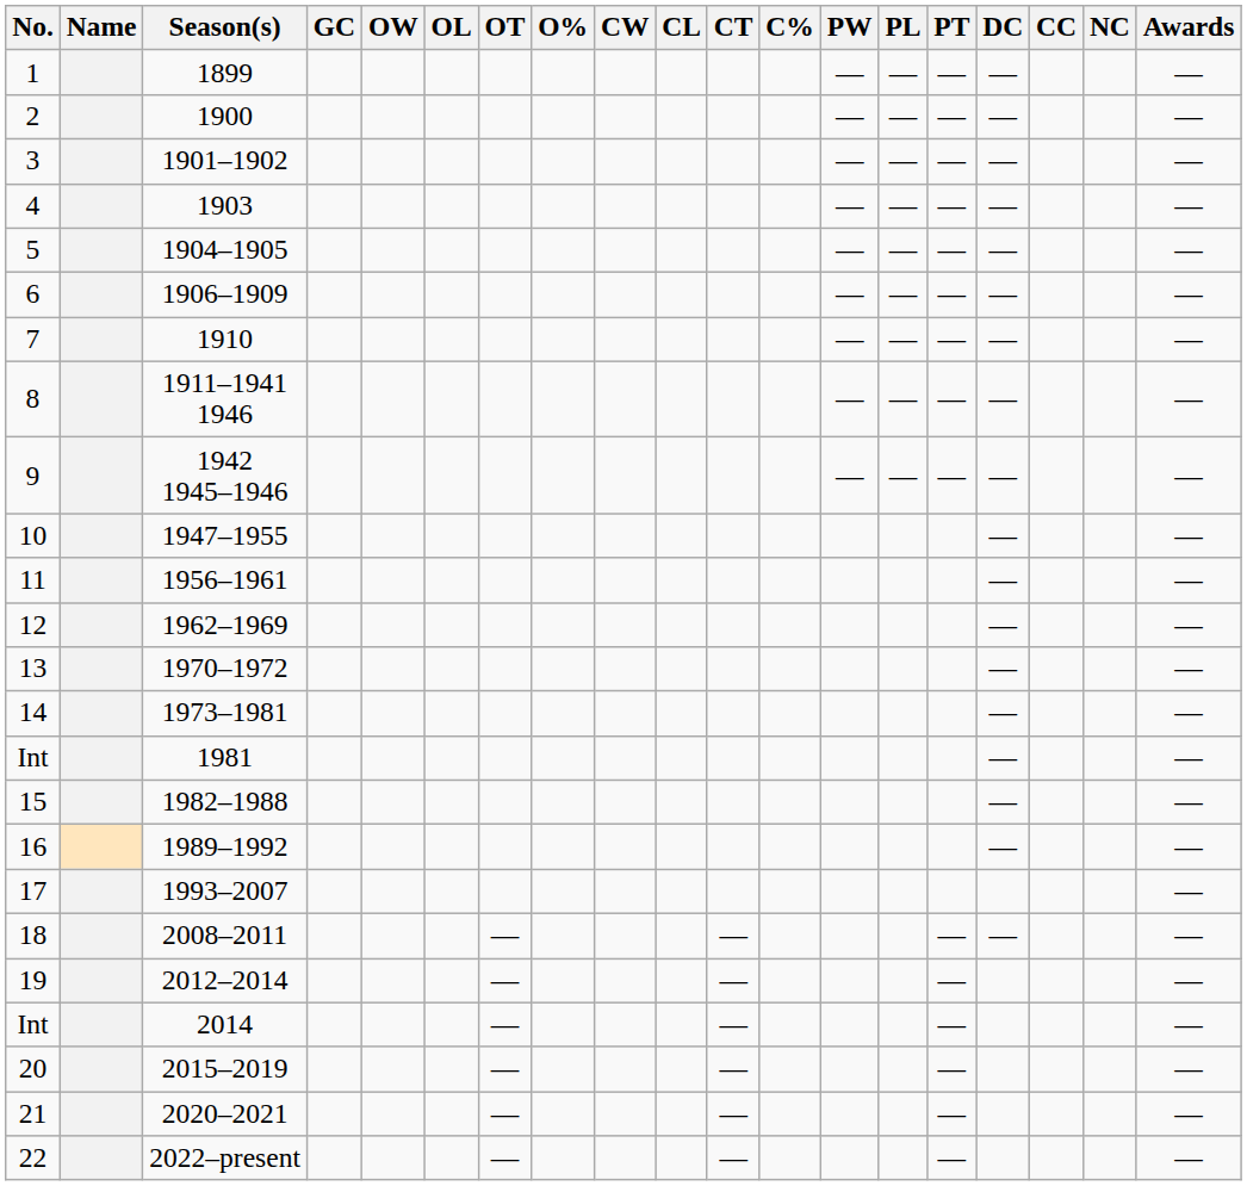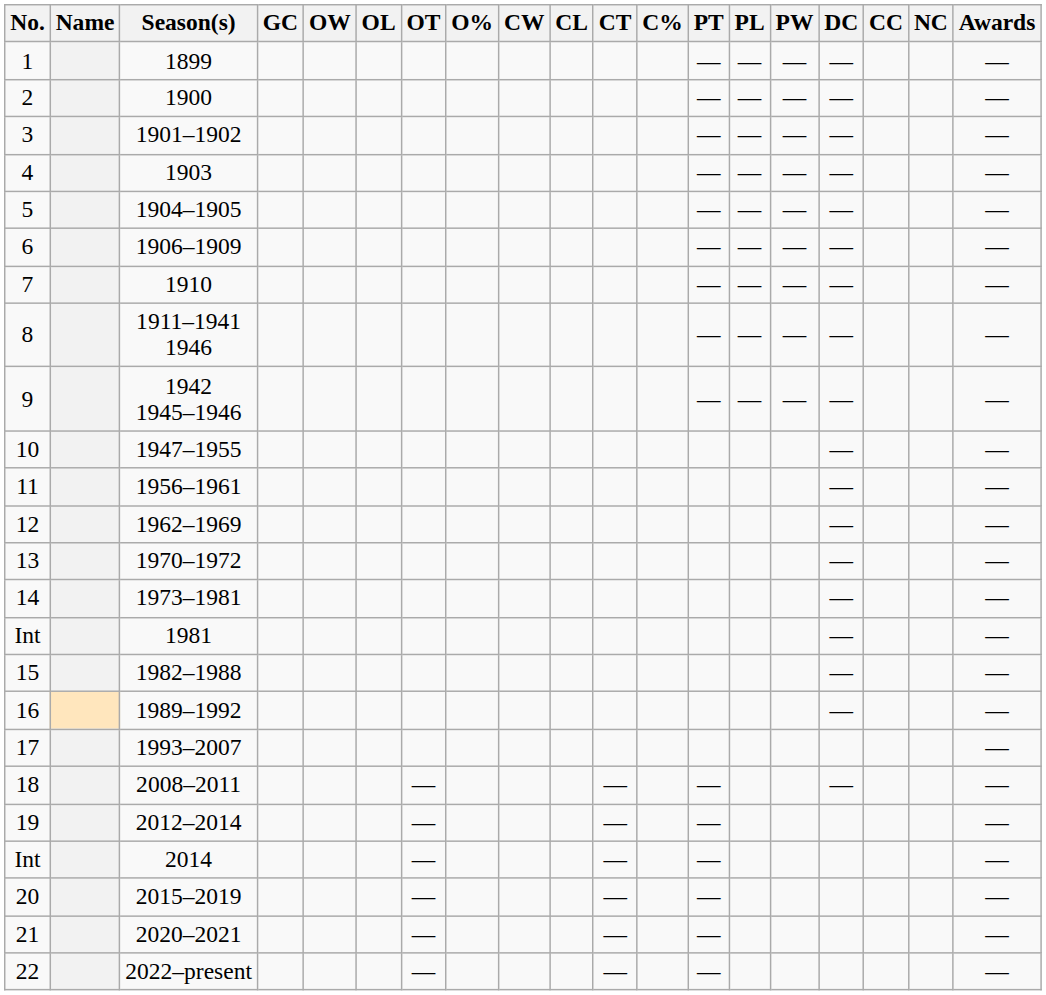columns swapped: PW <-> PT
